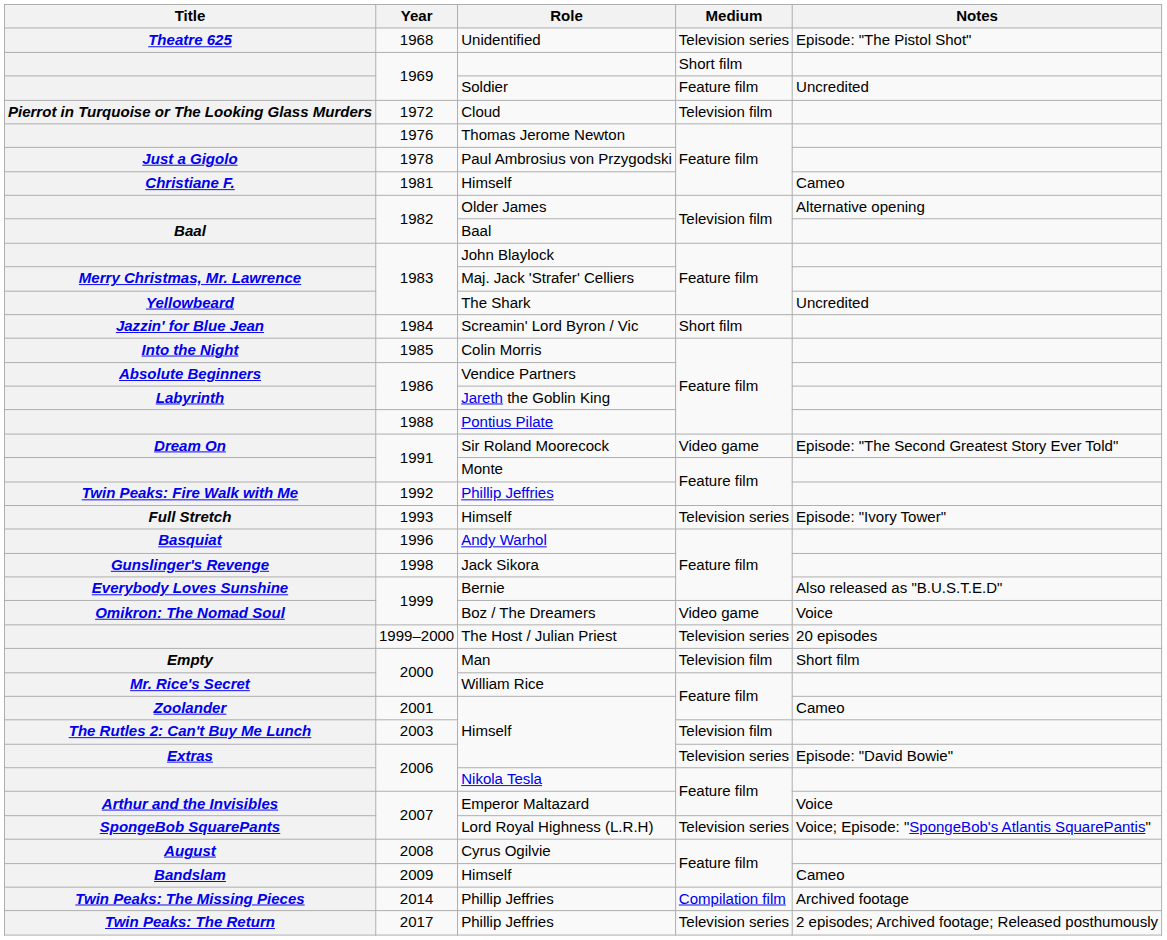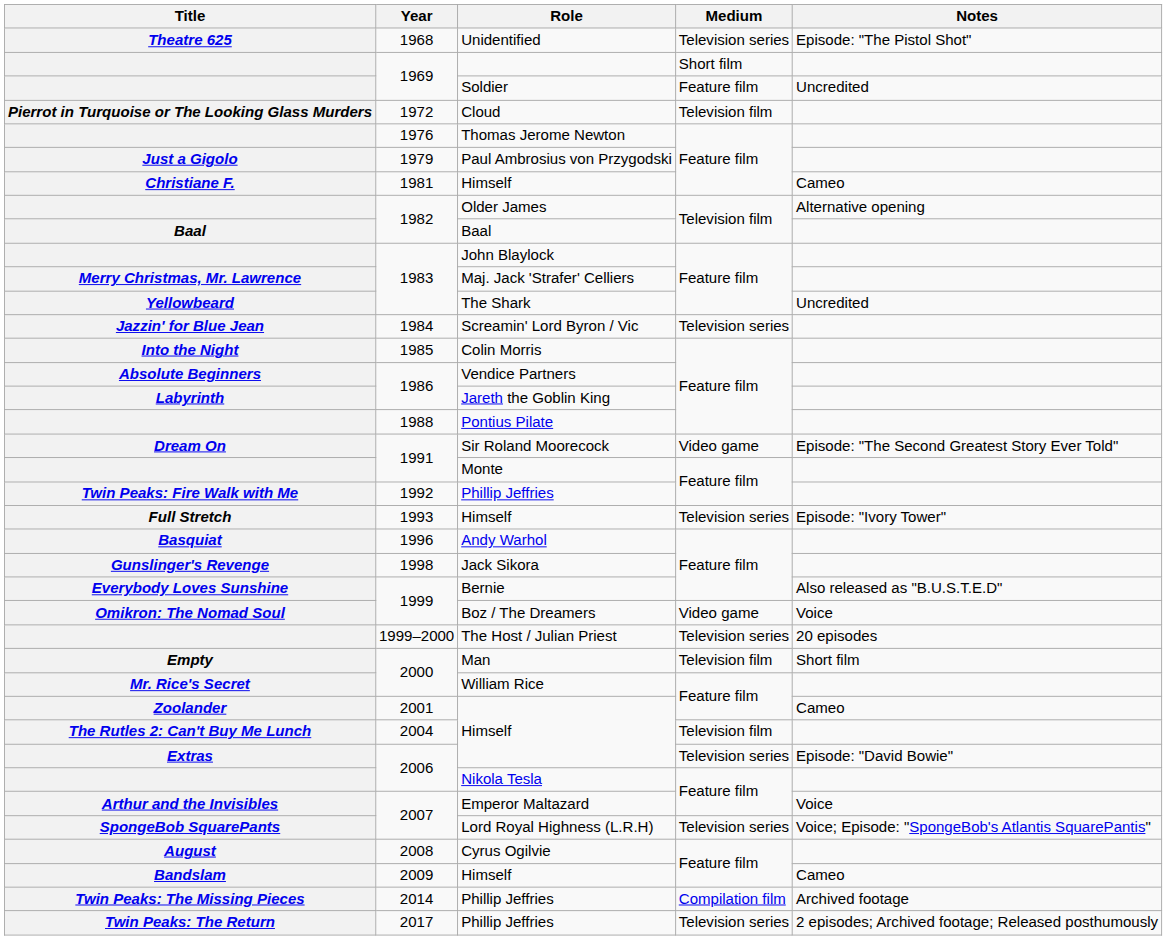Paul Ambrosius von Przygodski | Year: 1978 -> 1979
Screamin' Lord Byron / Vic | Medium: Short film -> Television series
The Rutles 2: Can't Buy Me Lunch / Himself | Year: 2003 -> 2004
